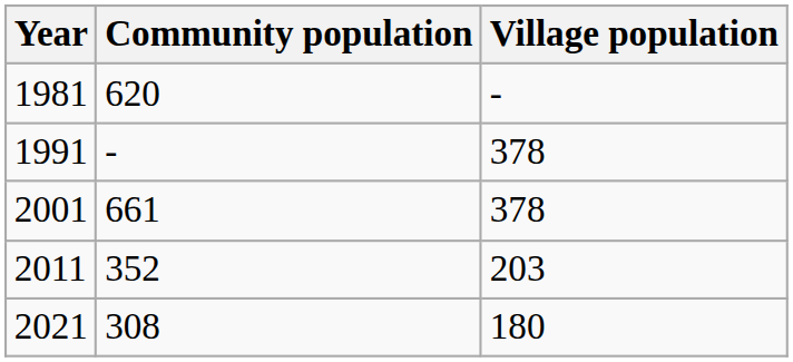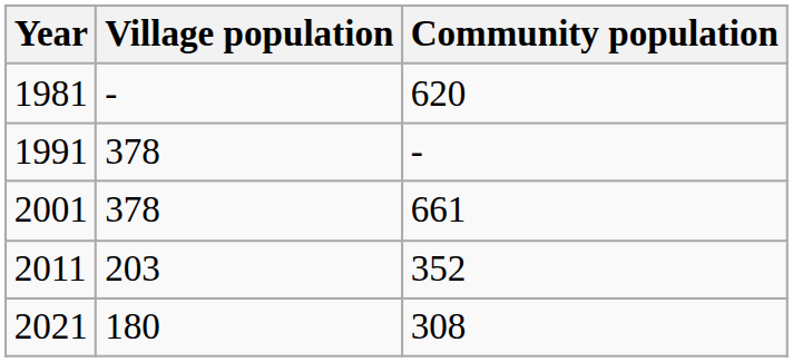columns swapped: Village population <-> Community population
